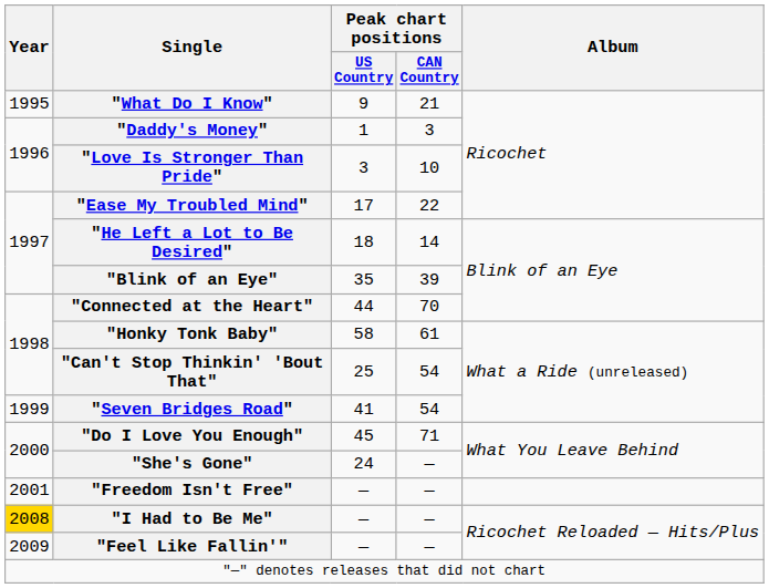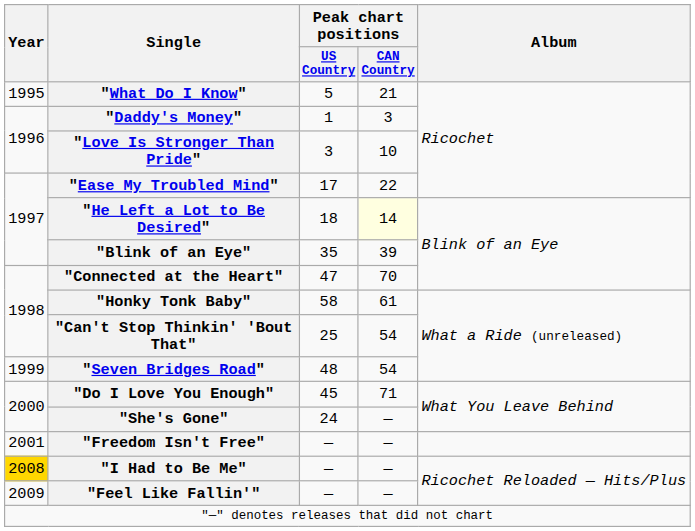"What Do I Know" | Peak chart positions / US Country: 9 -> 5
"He Left a Lot to Be Desired" | Peak chart positions / CAN Country: no background -> lightyellow background
"Connected at the Heart" | Peak chart positions / US Country: 44 -> 47
"Seven Bridges Road" | Peak chart positions / US Country: 41 -> 48
